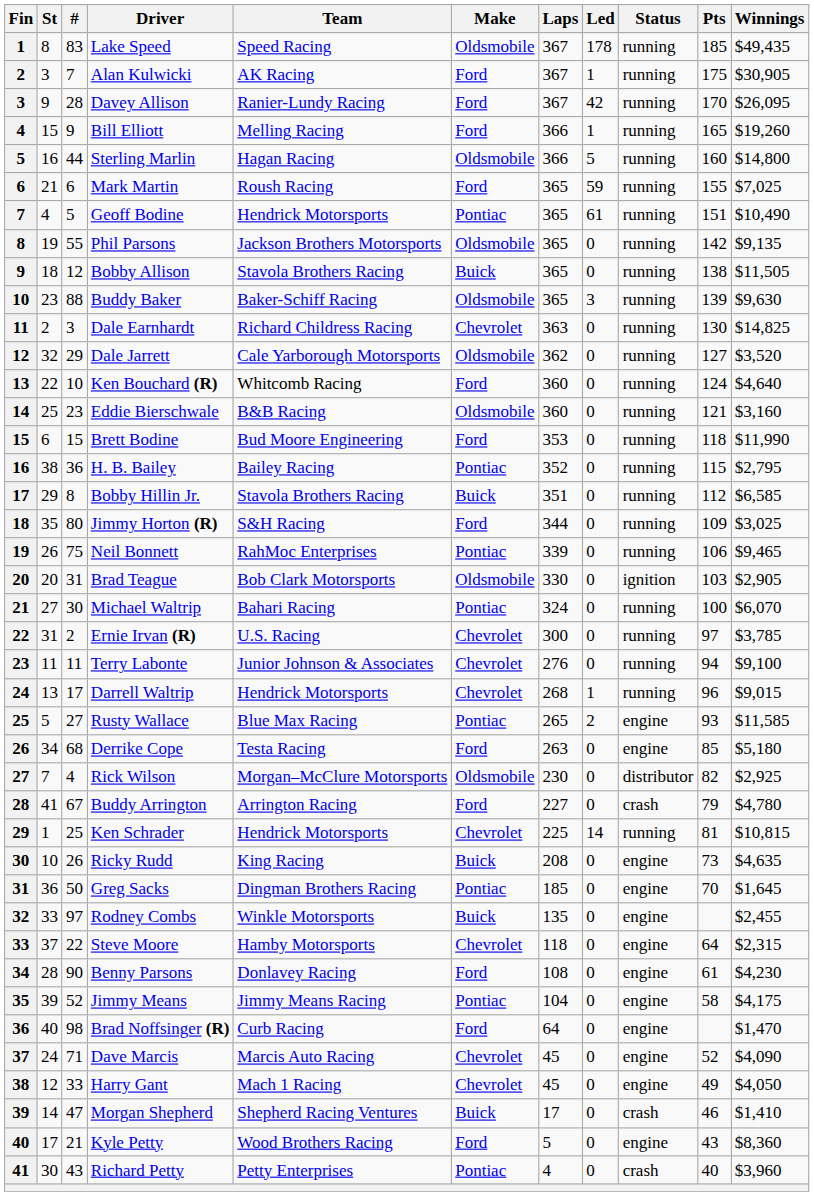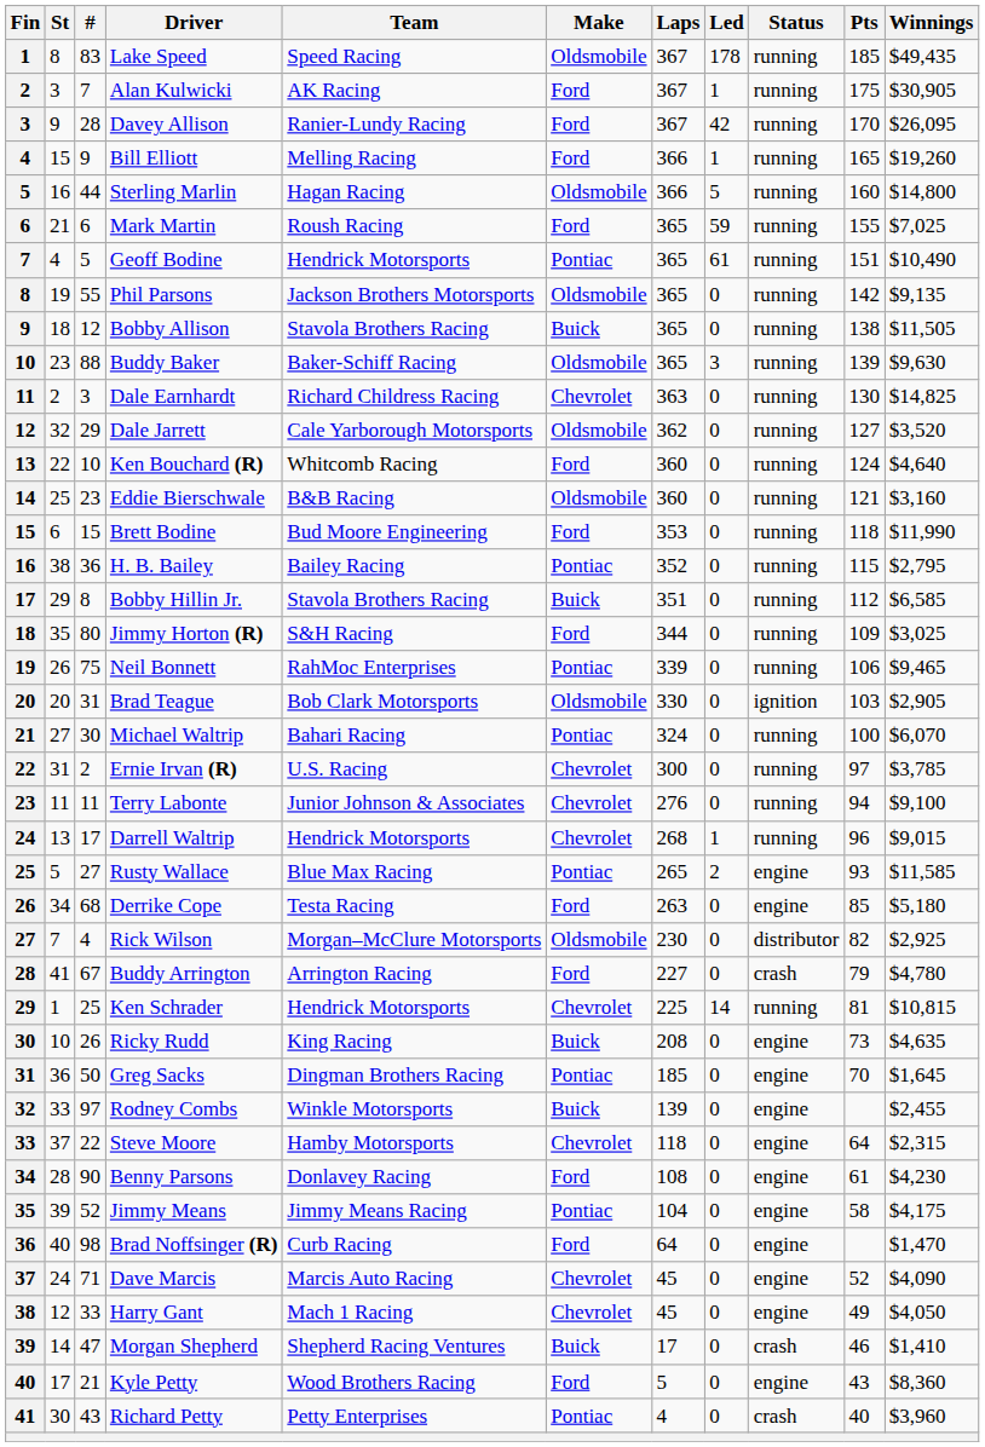Rodney Combs | Laps: 135 -> 139
